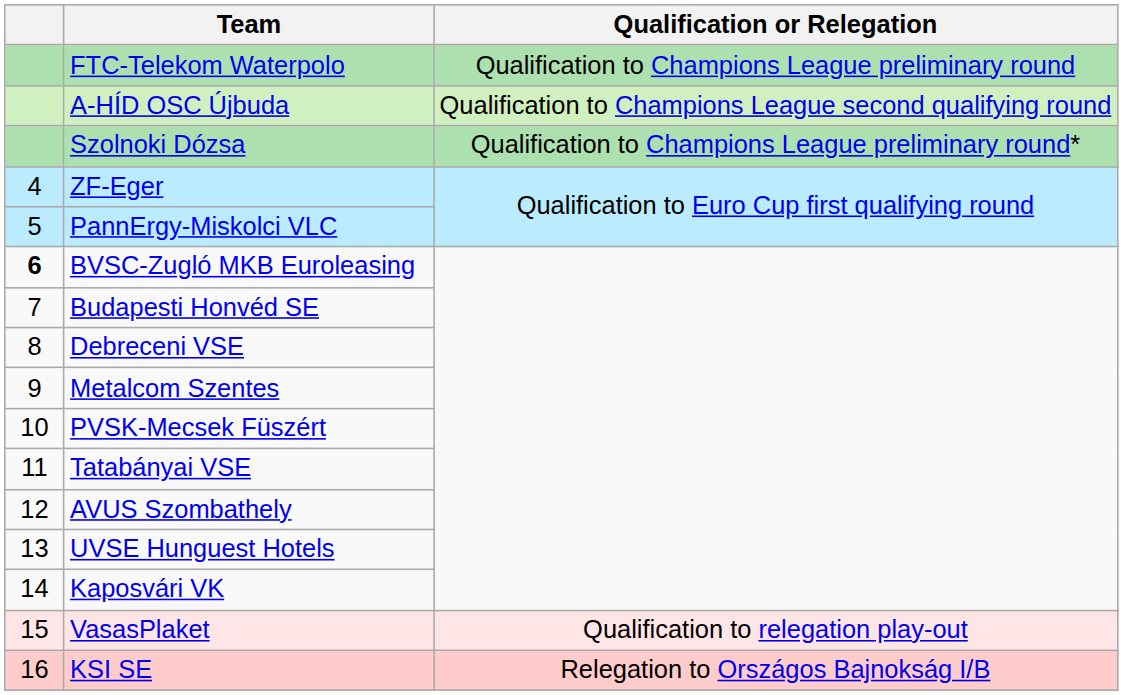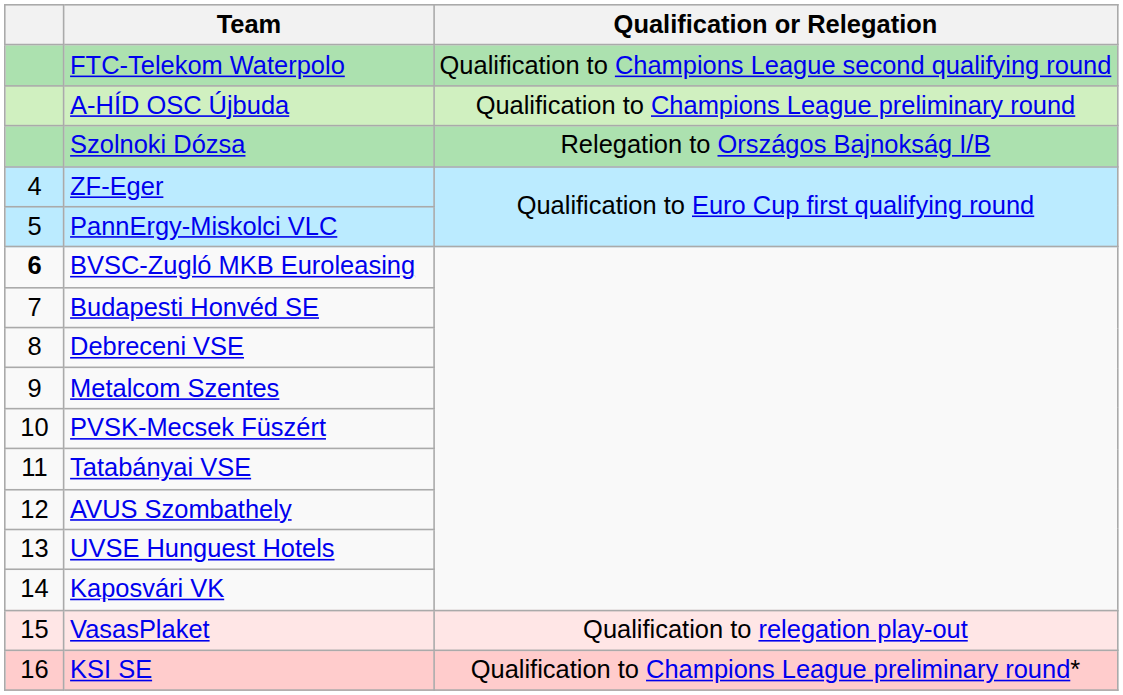FTC-Telekom Waterpolo | Qualification or Relegation: Qualification to Champions League preliminary round -> Qualification to Champions League second qualifying round
A-HÍD OSC Újbuda | Qualification or Relegation: Qualification to Champions League second qualifying round -> Qualification to Champions League preliminary round
Szolnoki Dózsa | Qualification or Relegation: Qualification to Champions League preliminary round* -> Relegation to Országos Bajnokság I/B
KSI SE | Qualification or Relegation: Relegation to Országos Bajnokság I/B -> Qualification to Champions League preliminary round*
